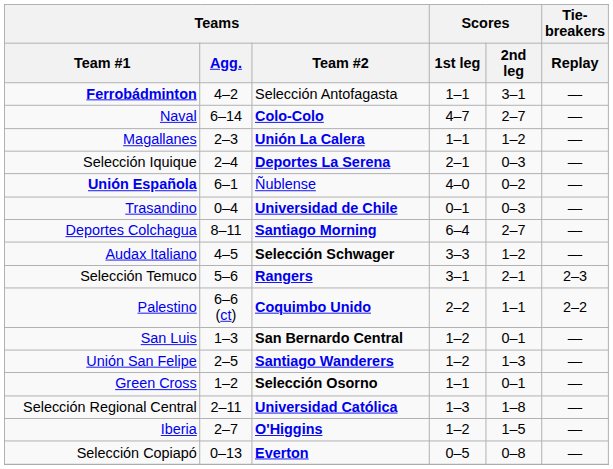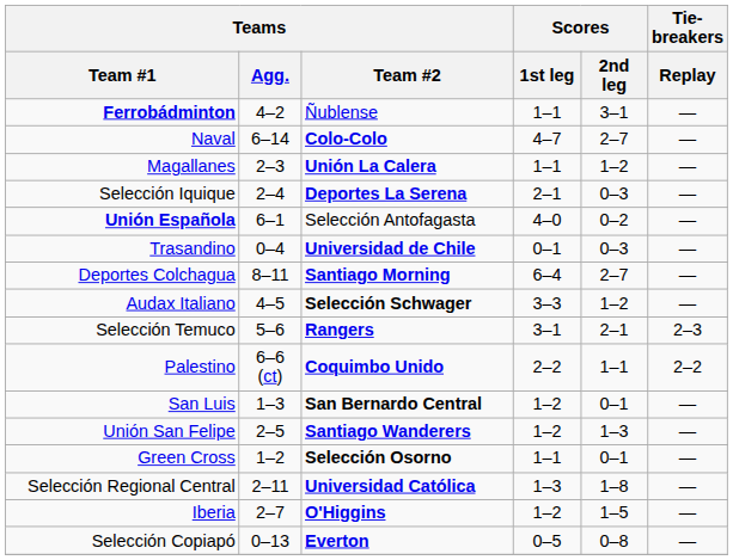Ferrobádminton | Teams / Team #2: Selección Antofagasta -> Ñublense
Unión Española | Teams / Team #2: Ñublense -> Selección Antofagasta
